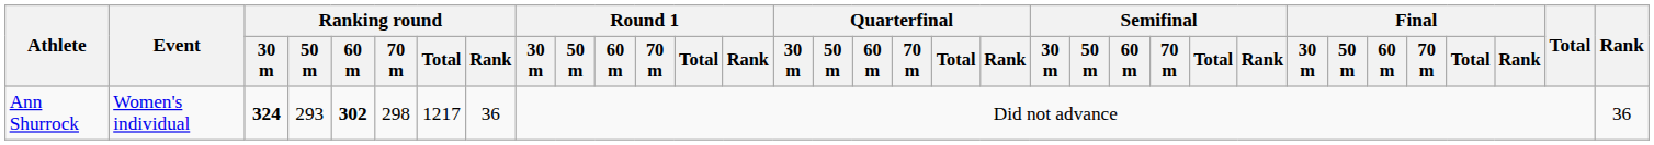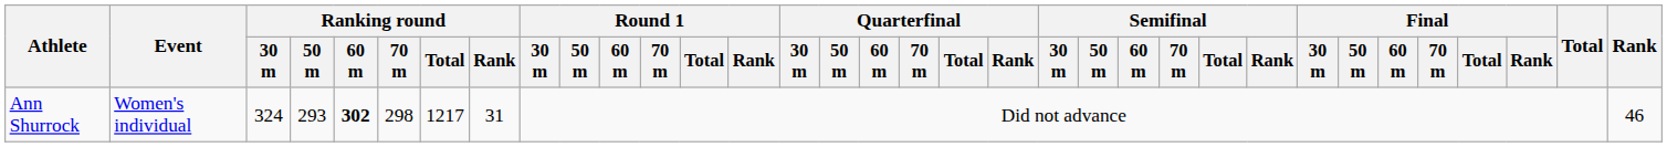Ann Shurrock | Ranking round / 30 m: bold -> normal
Ann Shurrock | Ranking round / Rank: 36 -> 31
Ann Shurrock | Rank: 36 -> 46
